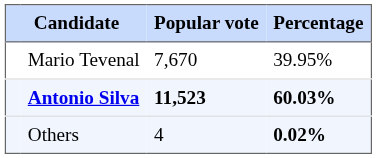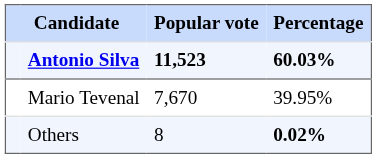rows swapped: Antonio Silva <-> Mario Tevenal
Others | Popular vote: 4 -> 8
